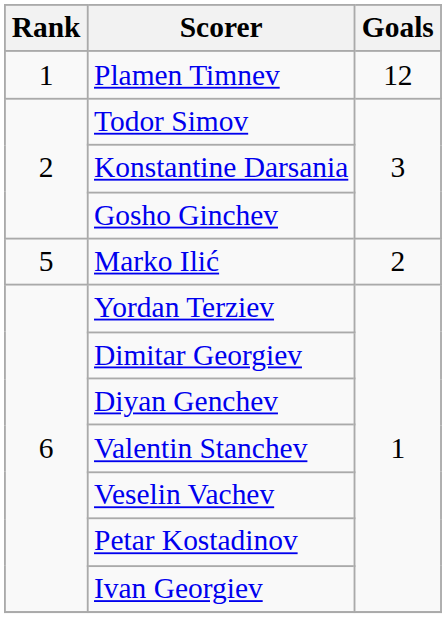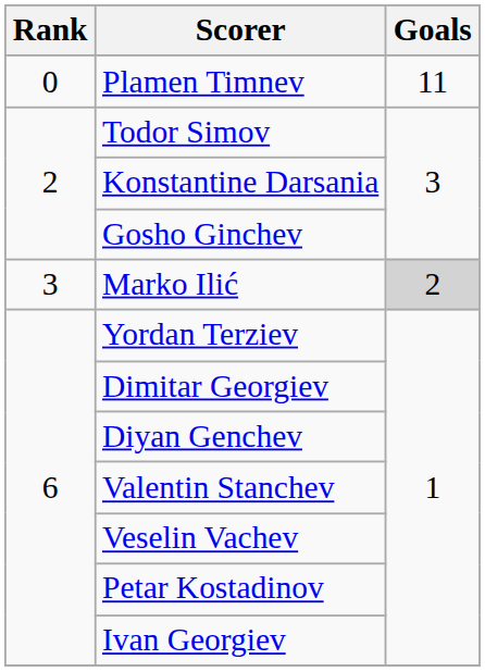Plamen Timnev | Rank: 1 -> 0
Plamen Timnev | Goals: 12 -> 11
Marko Ilić | Rank: 5 -> 3
Marko Ilić | Goals: no background -> lightgrey background
